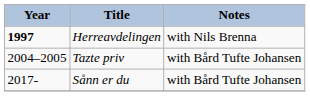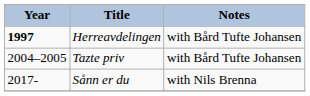Herreavdelingen | Notes: with Nils Brenna -> with Bård Tufte Johansen
Sånn er du | Notes: with Bård Tufte Johansen -> with Nils Brenna
